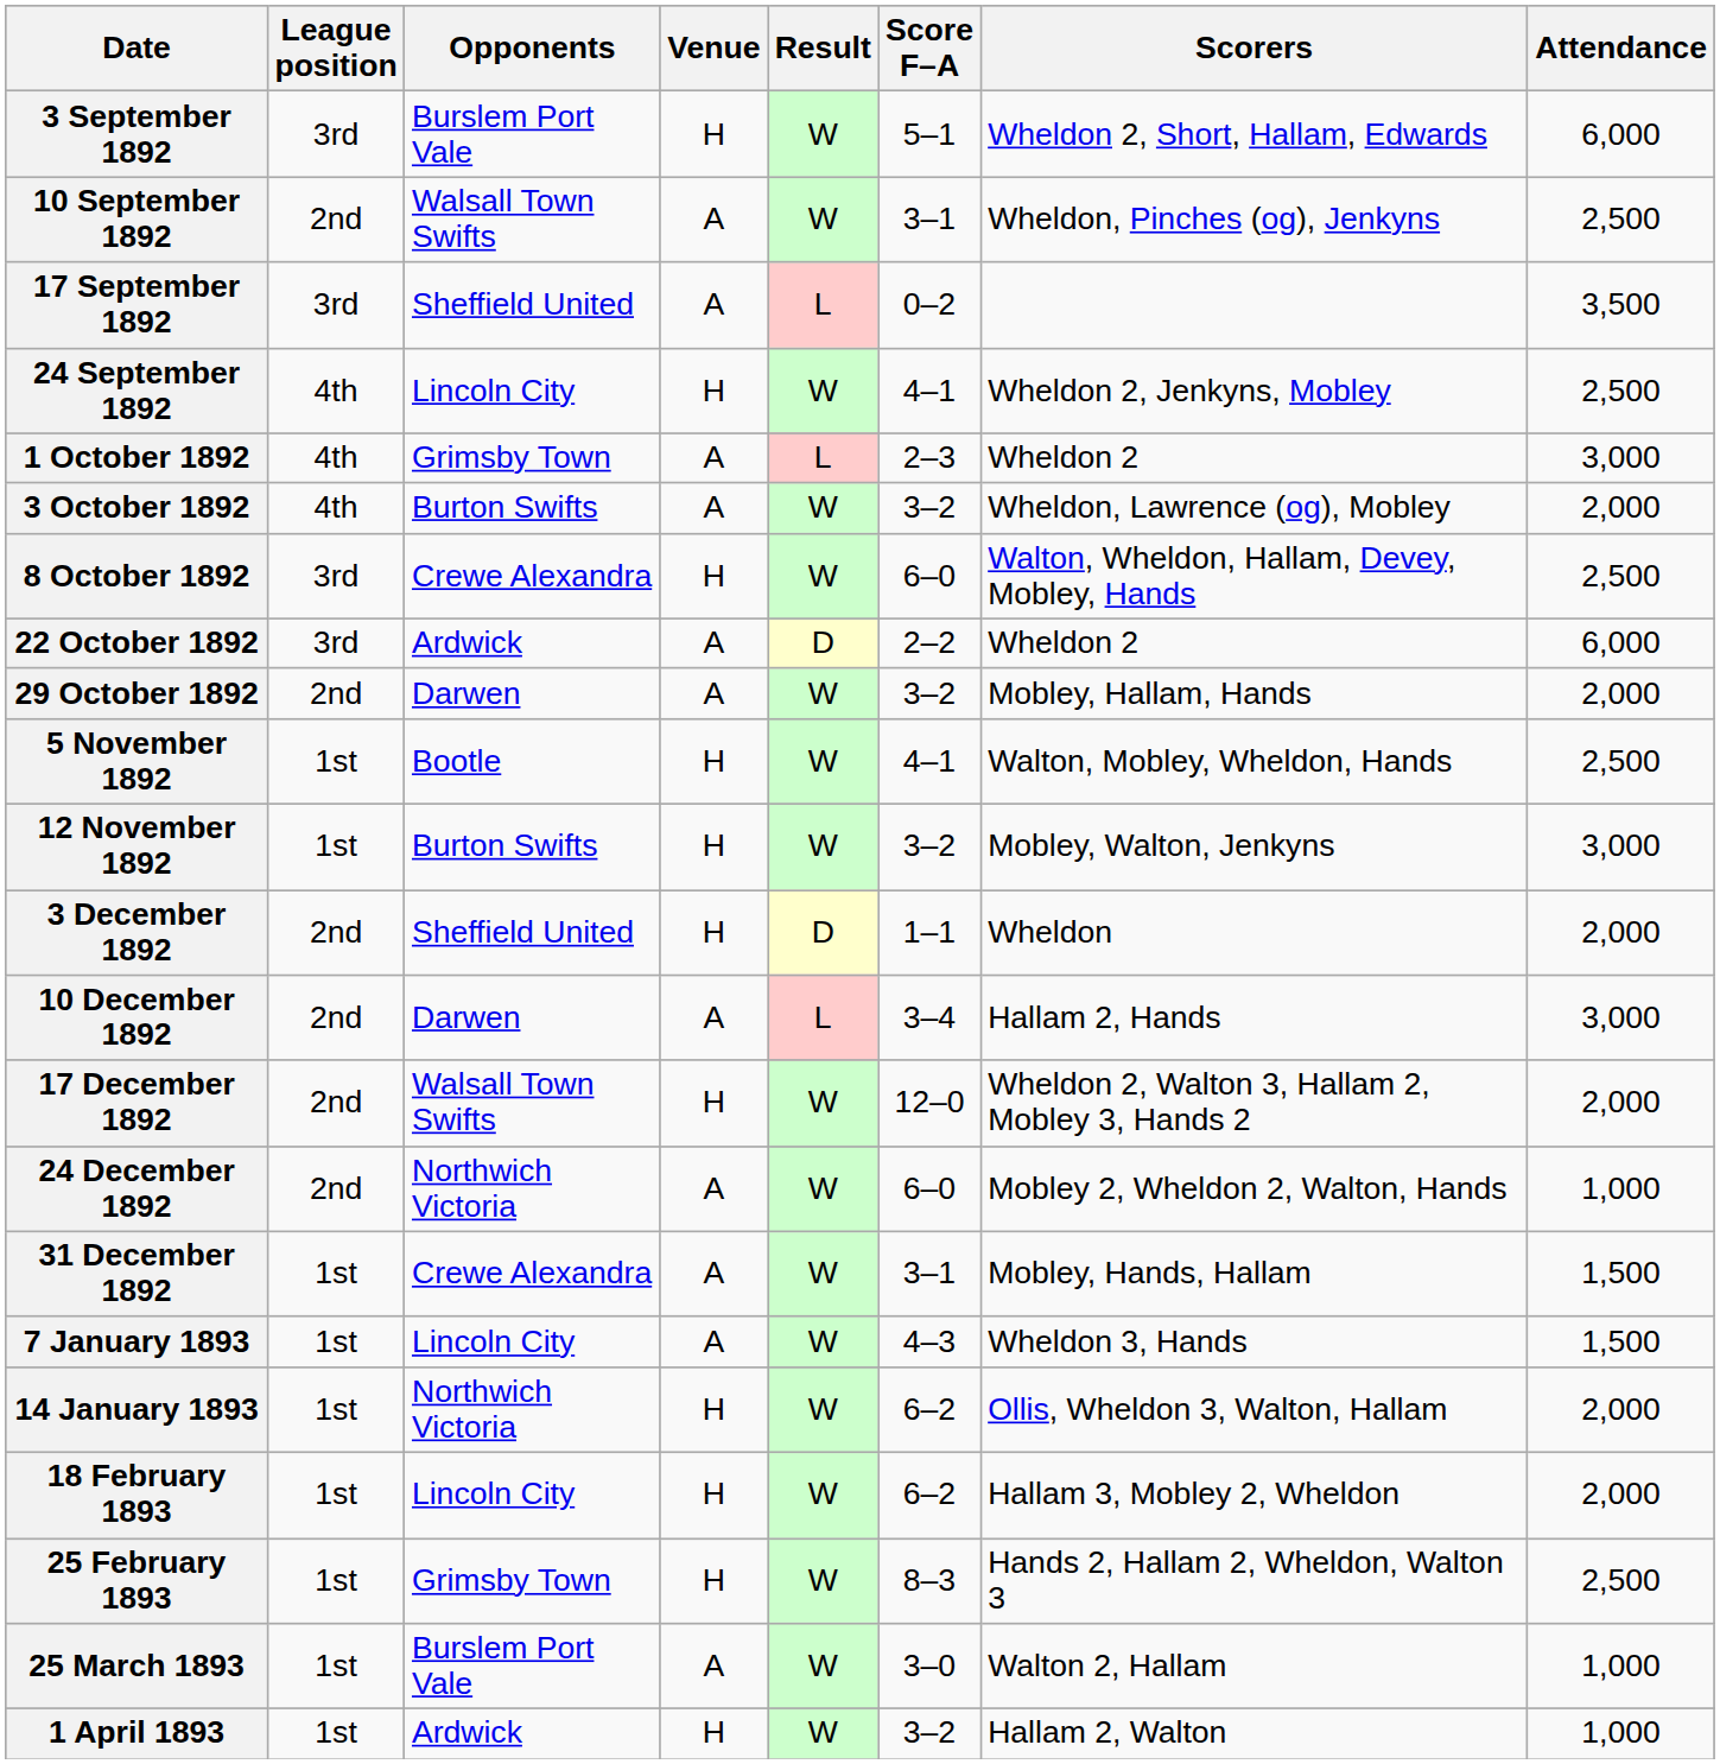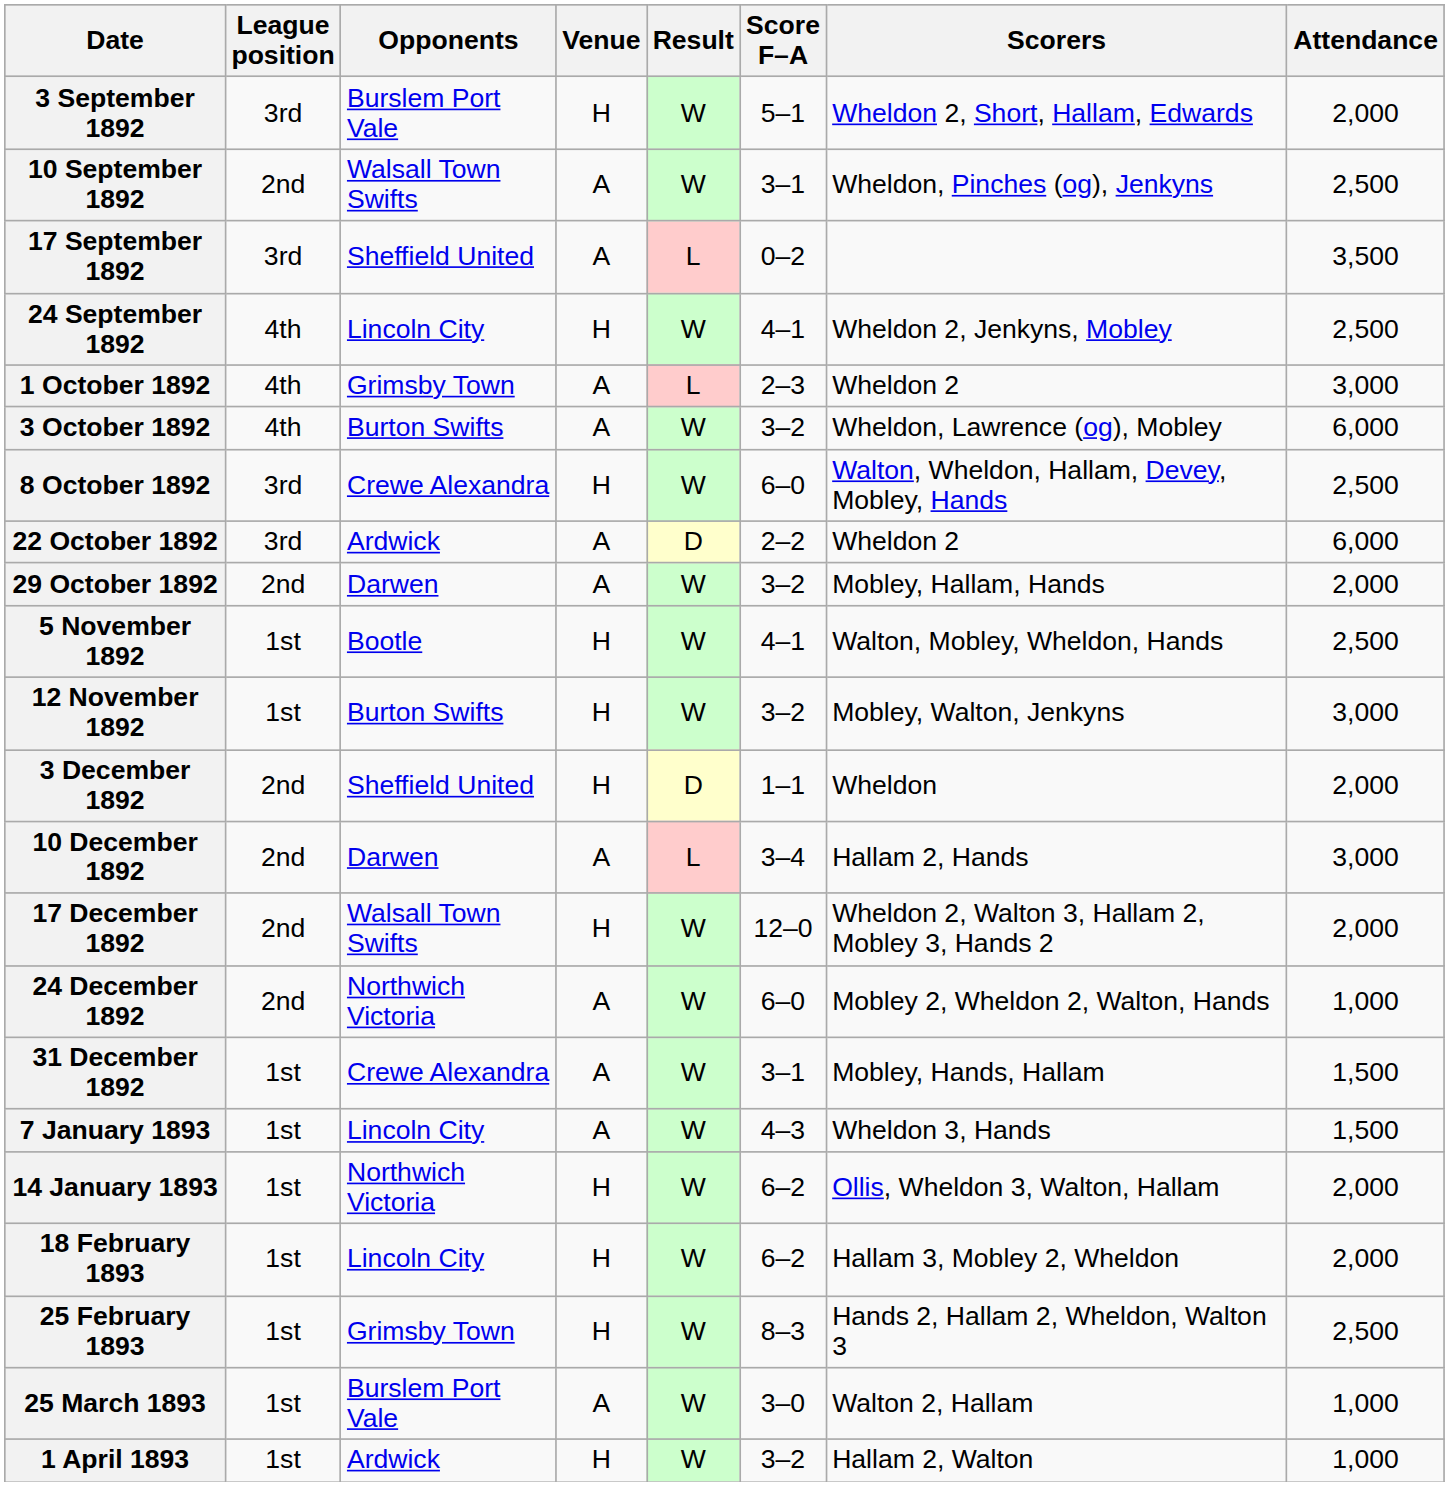3 September 1892 | Attendance: 6,000 -> 2,000
3 October 1892 | Attendance: 2,000 -> 6,000
